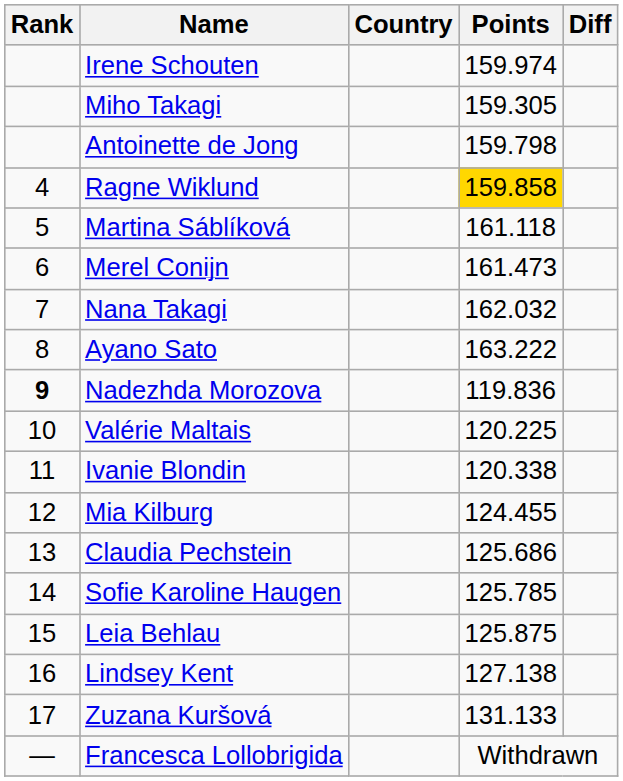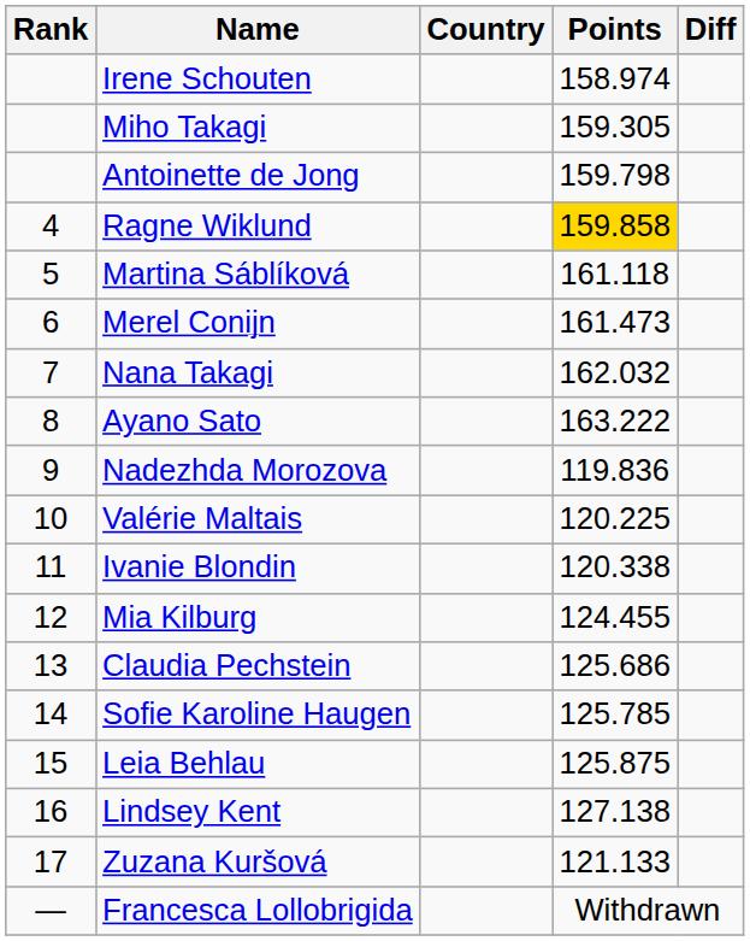Irene Schouten | Points: 159.974 -> 158.974
Nadezhda Morozova | Rank: bold -> normal
Zuzana Kuršová | Points: 131.133 -> 121.133
